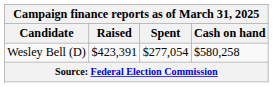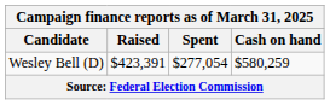Wesley Bell (D) | Cash on hand: $580,258 -> $580,259
